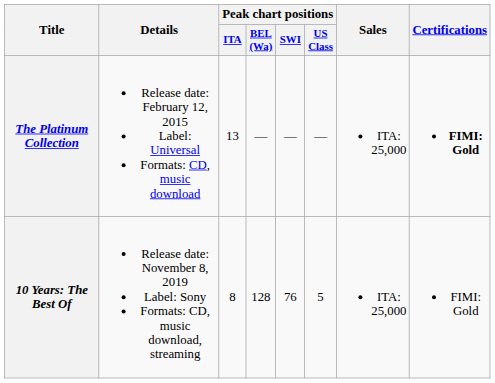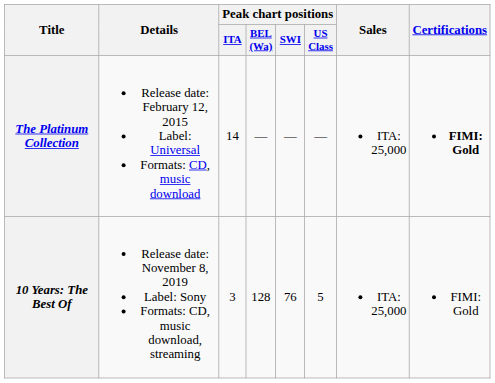The Platinum Collection | Peak chart positions / ITA: 13 -> 14
10 Years: The Best Of | Peak chart positions / ITA: 8 -> 3
